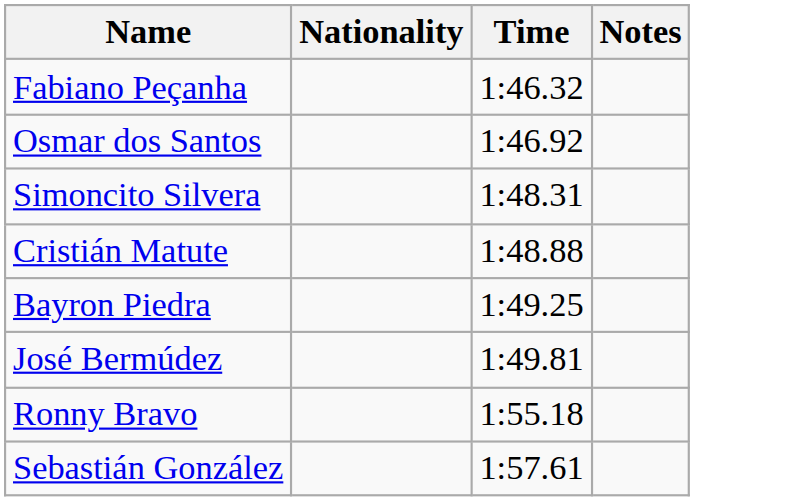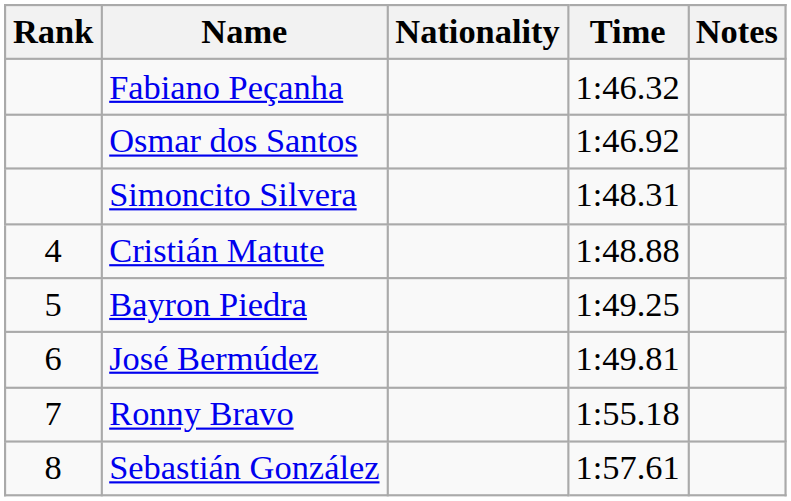+ column: Rank | 4 | 5 | 6 | 7 | 8
